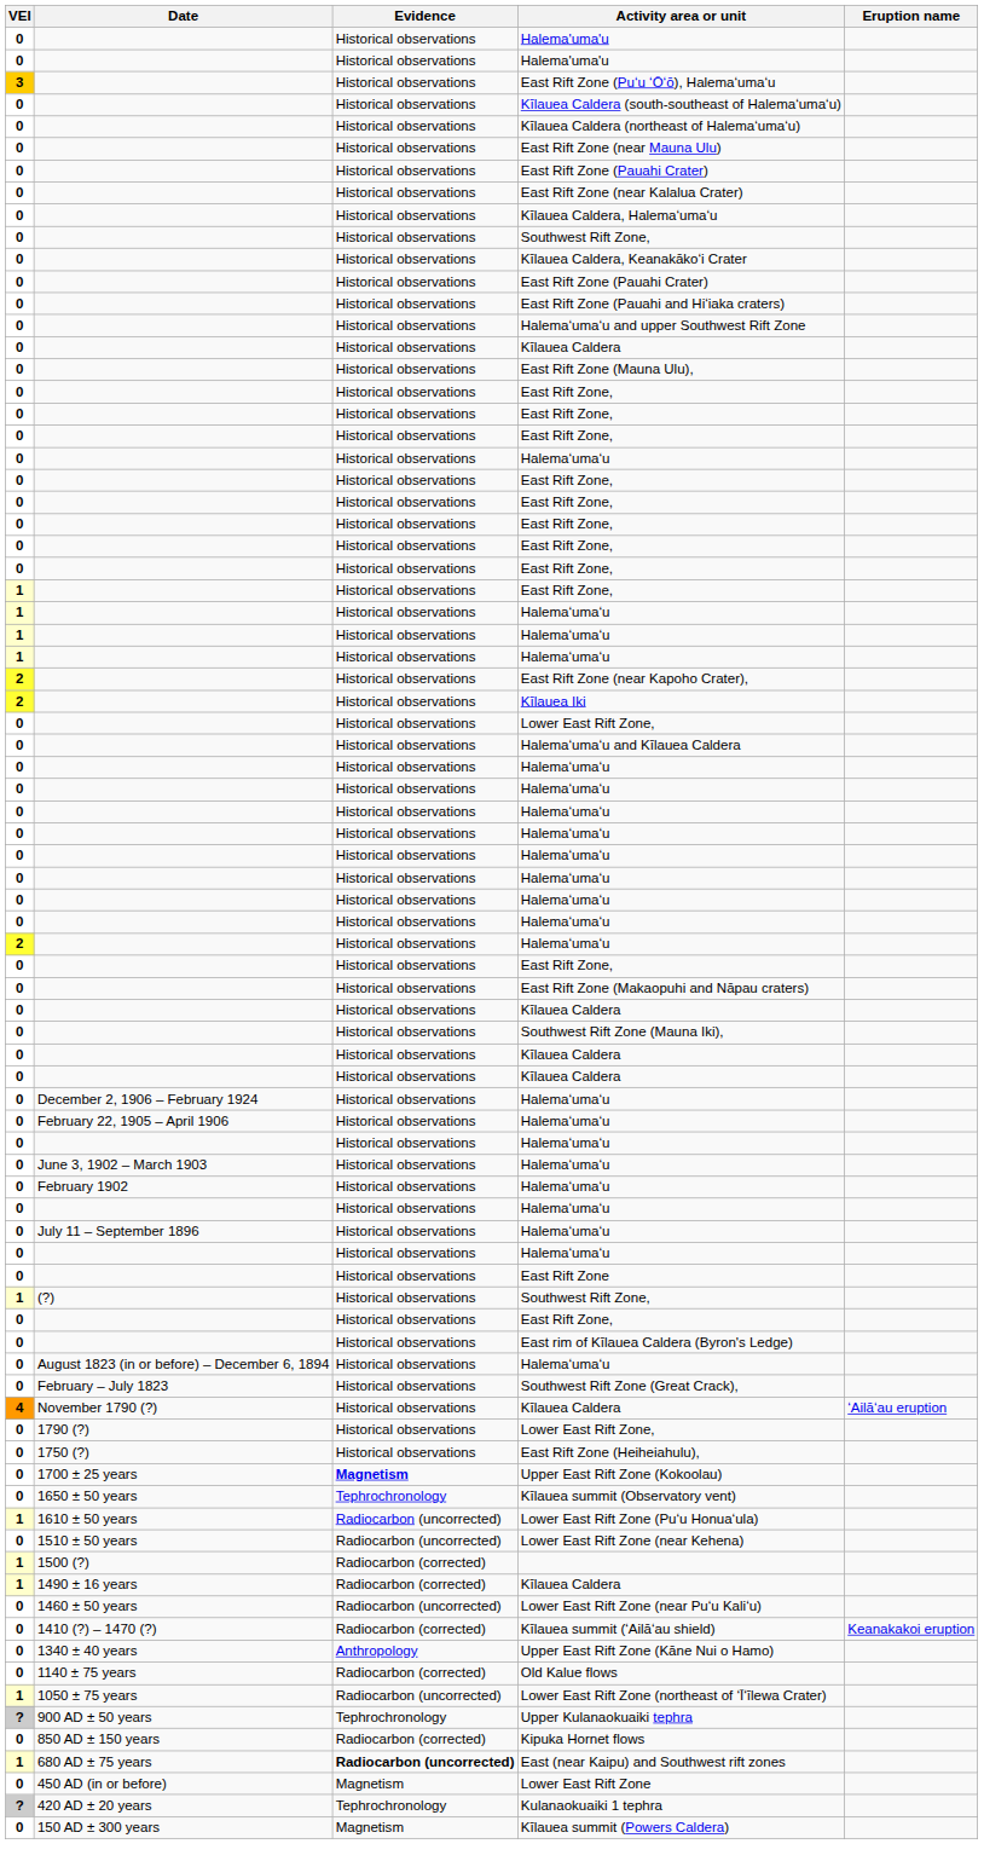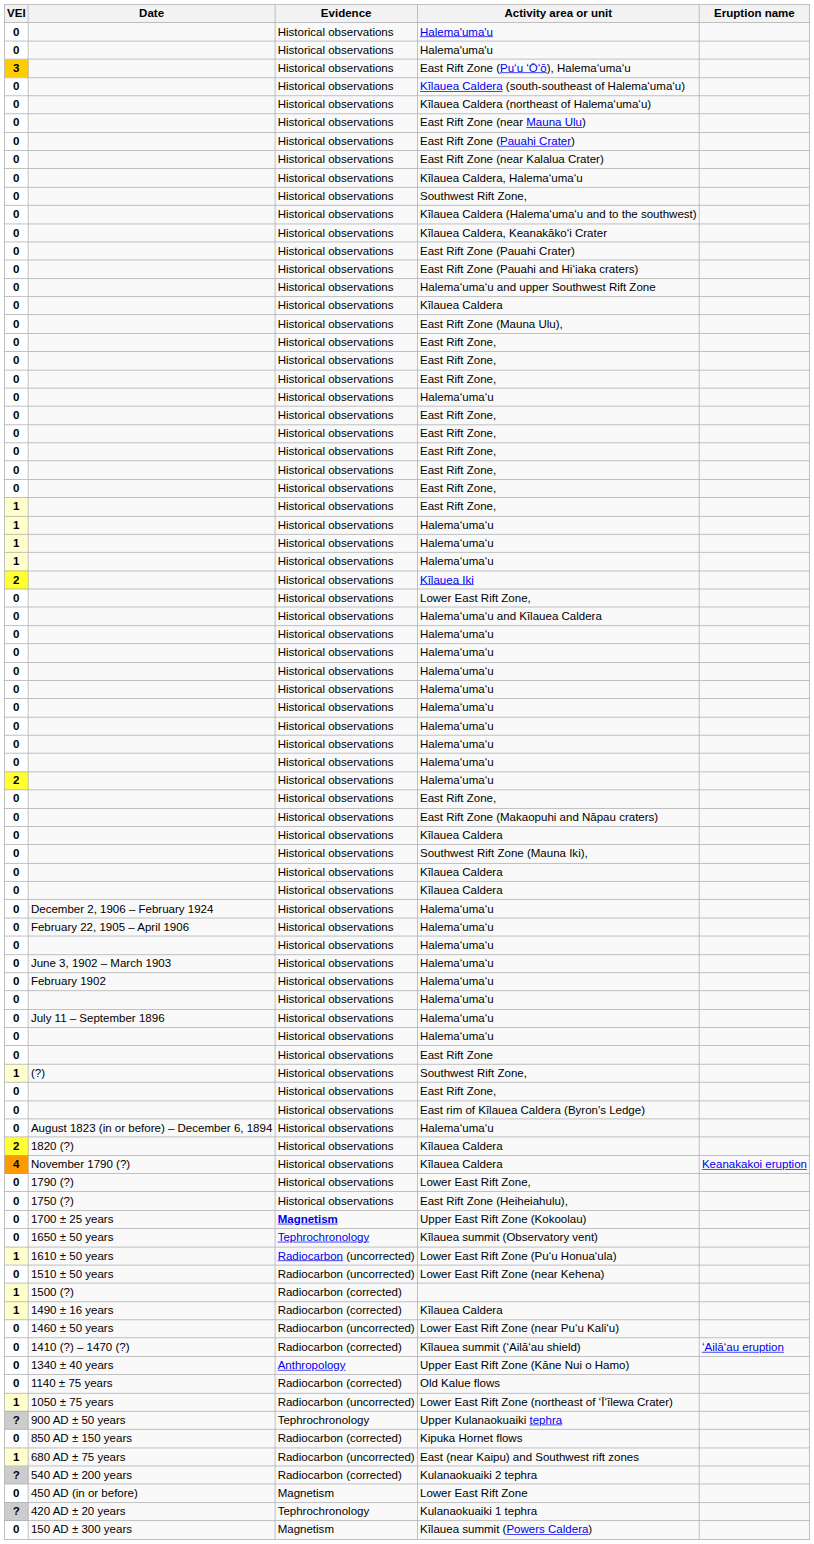+ row: 0 | Historical observations | Kīlauea Caldera (Halemaʻumaʻu and to the southwest)
- row: 2 | Historical observations | East Rift Zone (near Kapoho Crater),
- row: 0 | February – July 1823 | Historical observations | Southwest Rift Zone (Great Crack),
+ row: 2 | 1820 (?) | Historical observations | Kīlauea Caldera
November 1790 (?) / Kīlauea Caldera | Eruption name: ʻAilāʻau eruption -> Keanakakoi eruption
Kīlauea summit (ʻAilāʻau shield) | Eruption name: Keanakakoi eruption -> ʻAilāʻau eruption
East (near Kaipu) and Southwest rift zones | Evidence: bold -> normal
+ row: ? | 540 AD ± 200 years | Radiocarbon (corrected) | Kulanaokuaiki 2 tephra
